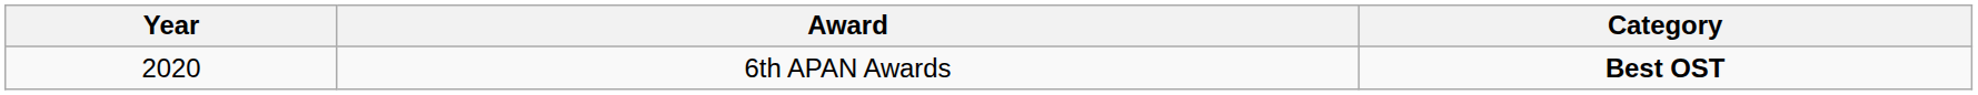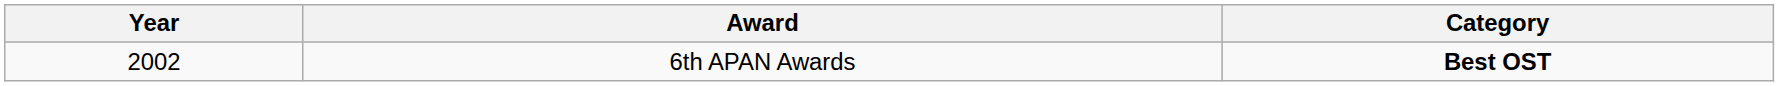6th APAN Awards | Year: 2020 -> 2002
